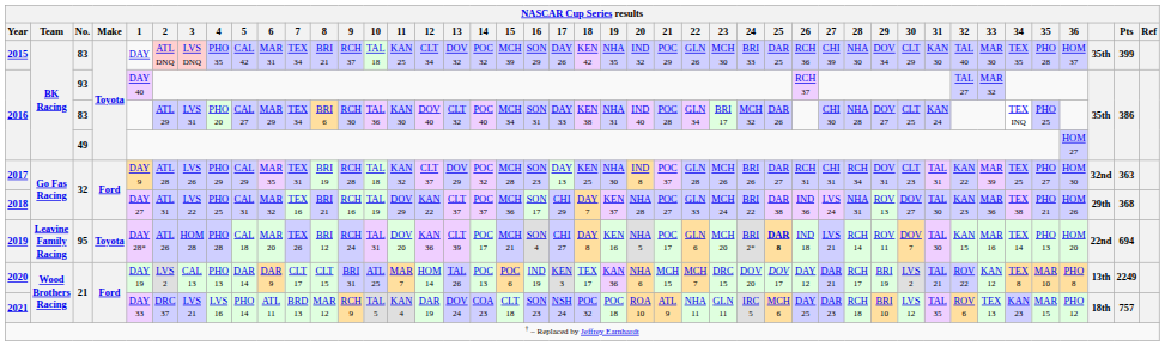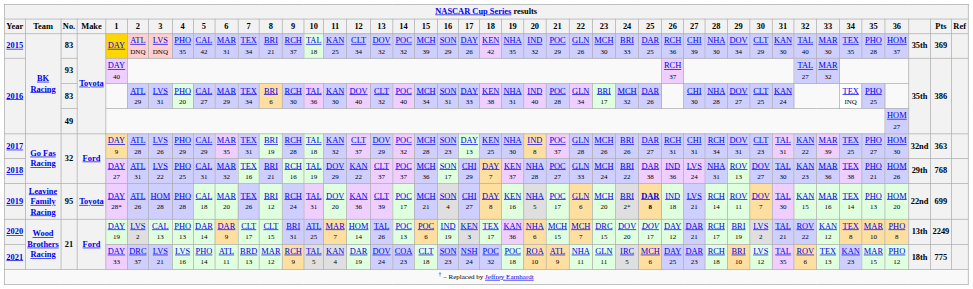2015 | 1: no background -> gold background
2015 | Pts: 399 -> 369
2018 | Pts: 368 -> 768
2019 | Pts: 694 -> 699
2021 | Pts: 757 -> 775
